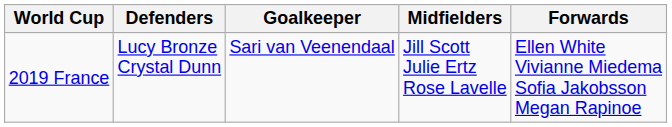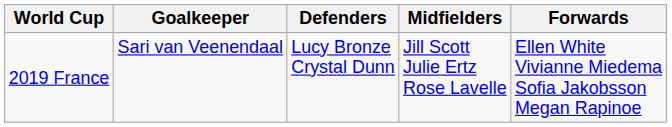columns swapped: Goalkeeper <-> Defenders
